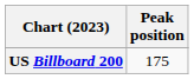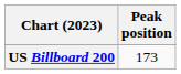US Billboard 200 | Peak position: 175 -> 173
